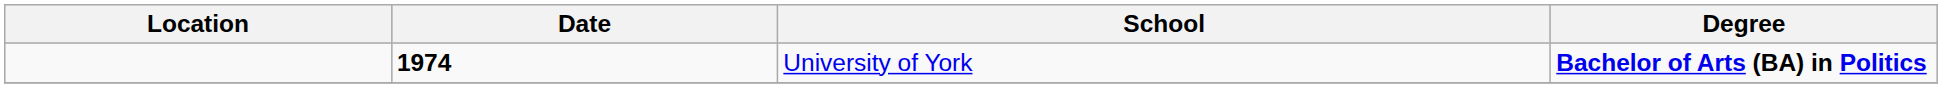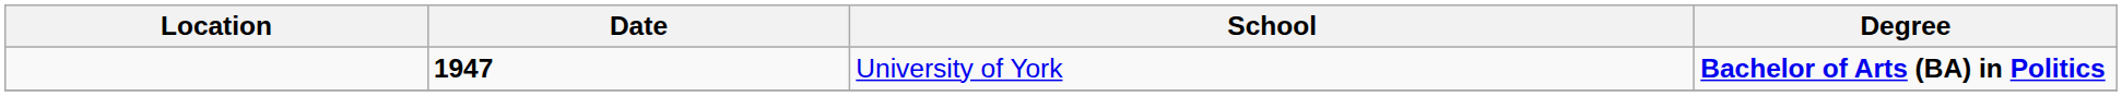University of York | Date: 1974 -> 1947
